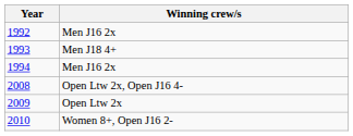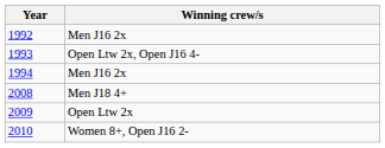1993 | Winning crew/s: Men J18 4+ -> Open Ltw 2x, Open J16 4-
2008 | Winning crew/s: Open Ltw 2x, Open J16 4- -> Men J18 4+
